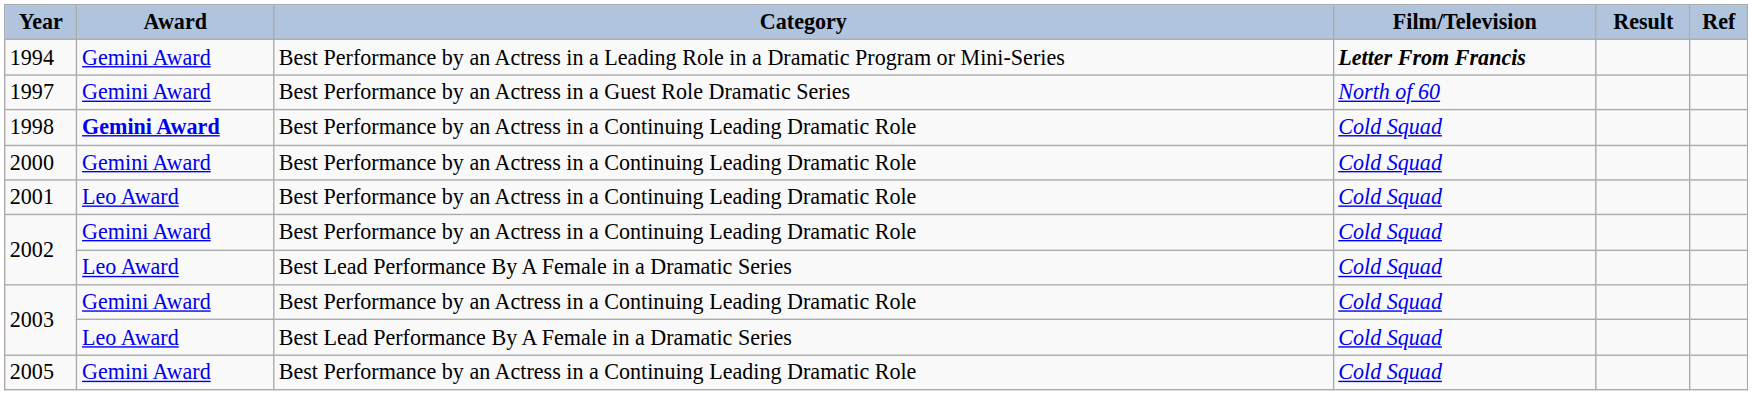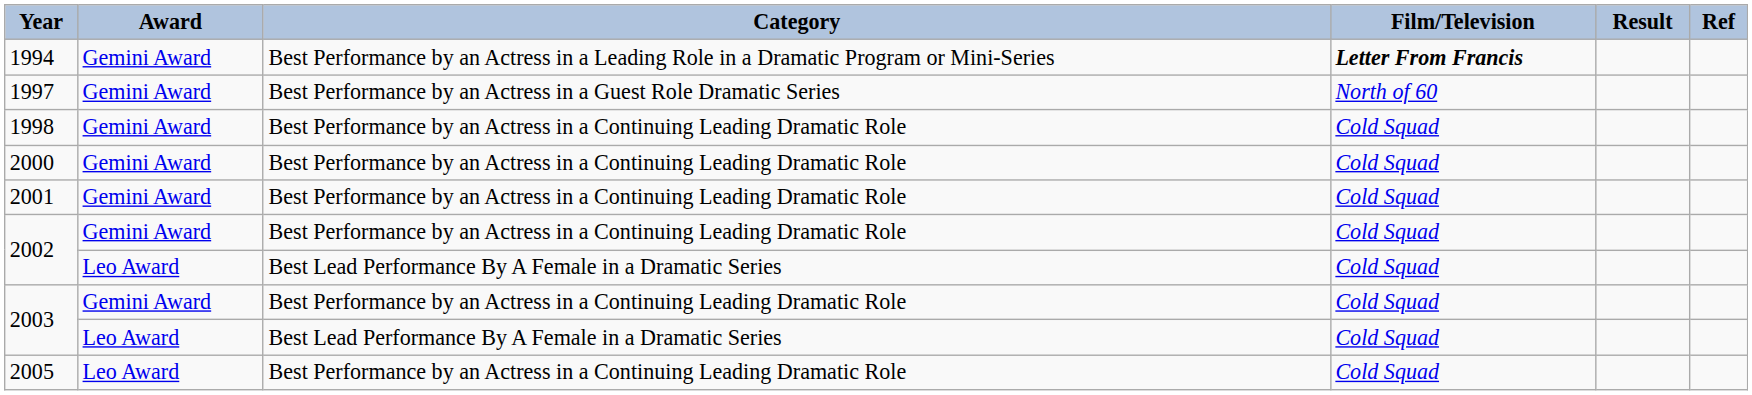1998 | Award: bold -> normal
2001 | Award: Leo Award -> Gemini Award
2005 | Award: Gemini Award -> Leo Award
